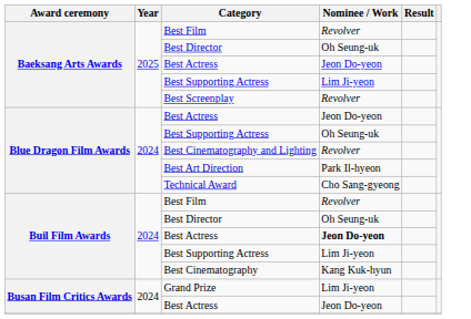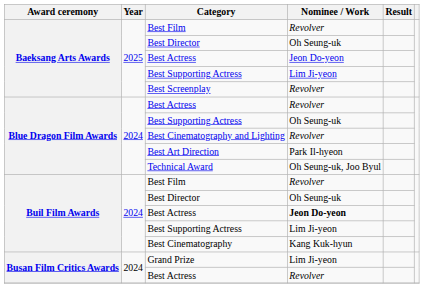Blue Dragon Film Awards / Best Actress | Nominee / Work: Jeon Do-yeon -> Revolver
Technical Award | Nominee / Work: Cho Sang-gyeong -> Oh Seung-uk, Joo Byul
Busan Film Critics Awards / Best Actress | Nominee / Work: Jeon Do-yeon -> Revolver
